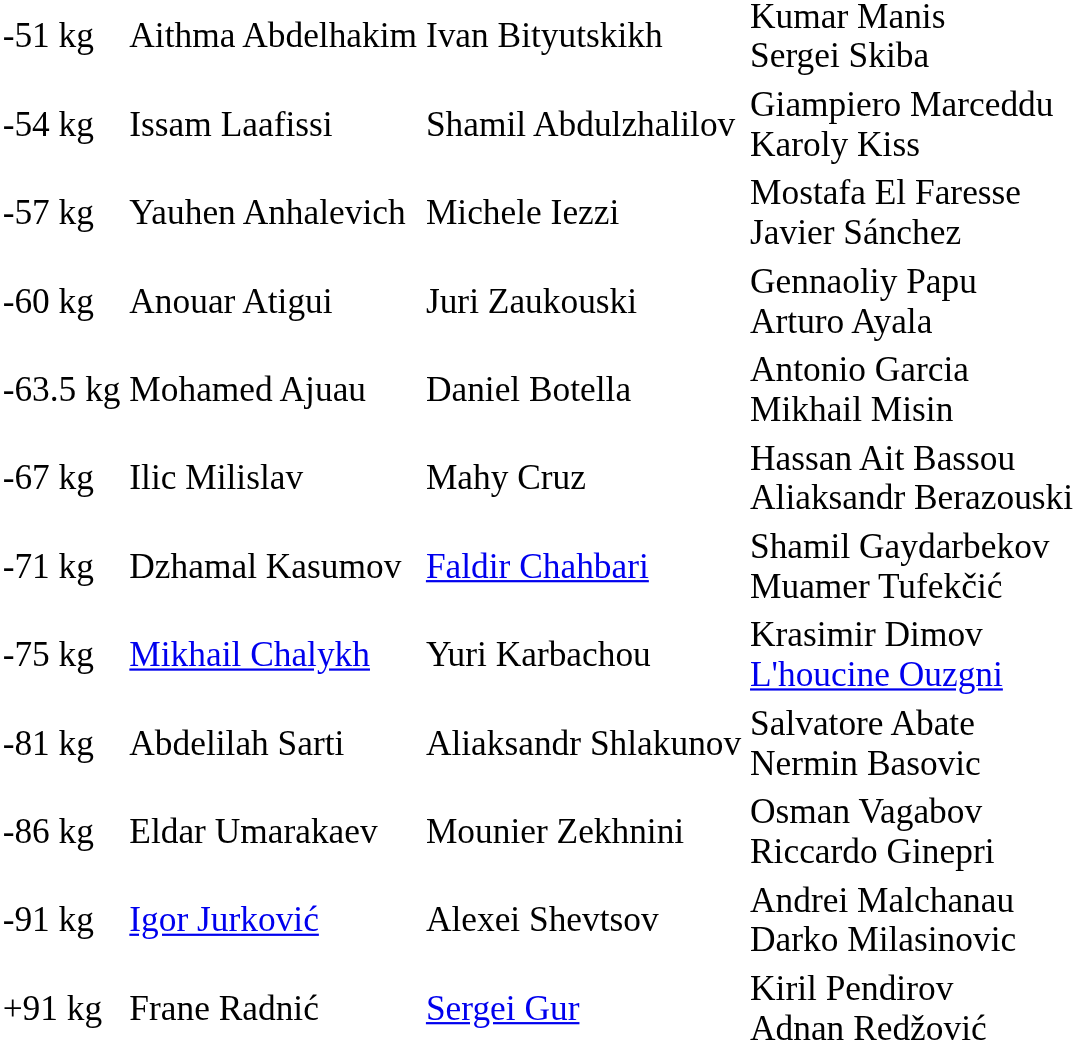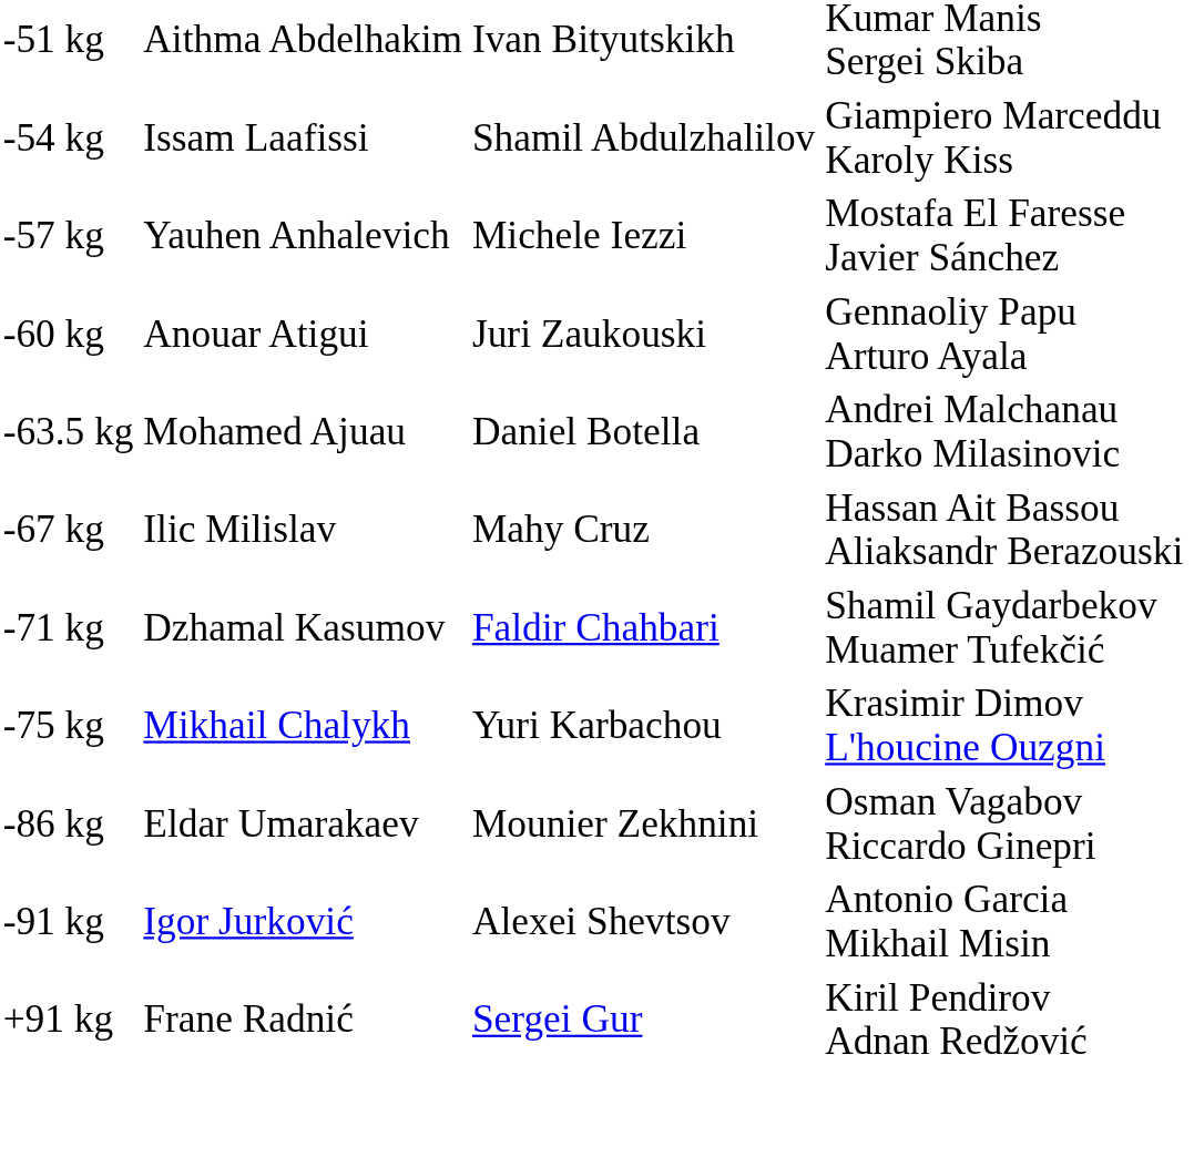-63.5 kg | column 4: Antonio Garcia Mikhail Misin -> Andrei Malchanau Darko Milasinovic
- row: -81 kg | Abdelilah Sarti | Aliaksandr Shlakunov | Salvatore Abate Nermin Basovic
-91 kg | column 4: Andrei Malchanau Darko Milasinovic -> Antonio Garcia Mikhail Misin
